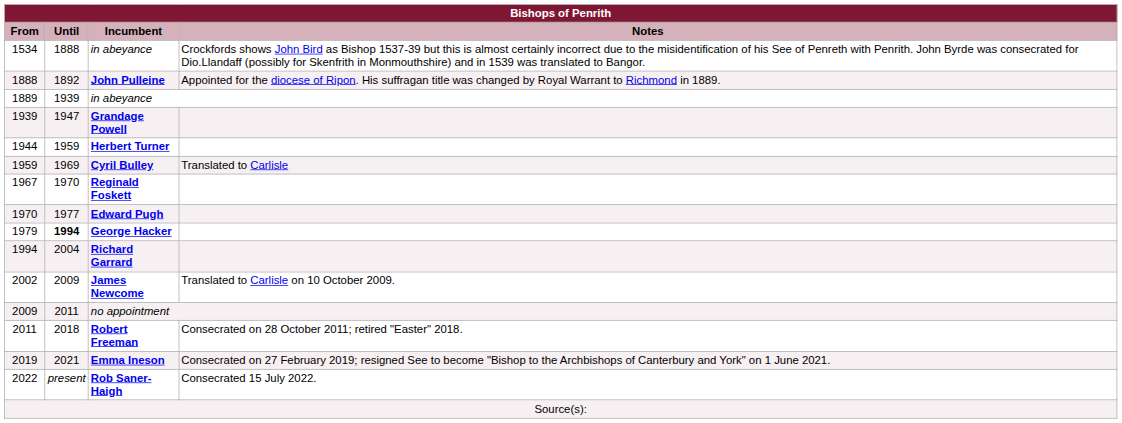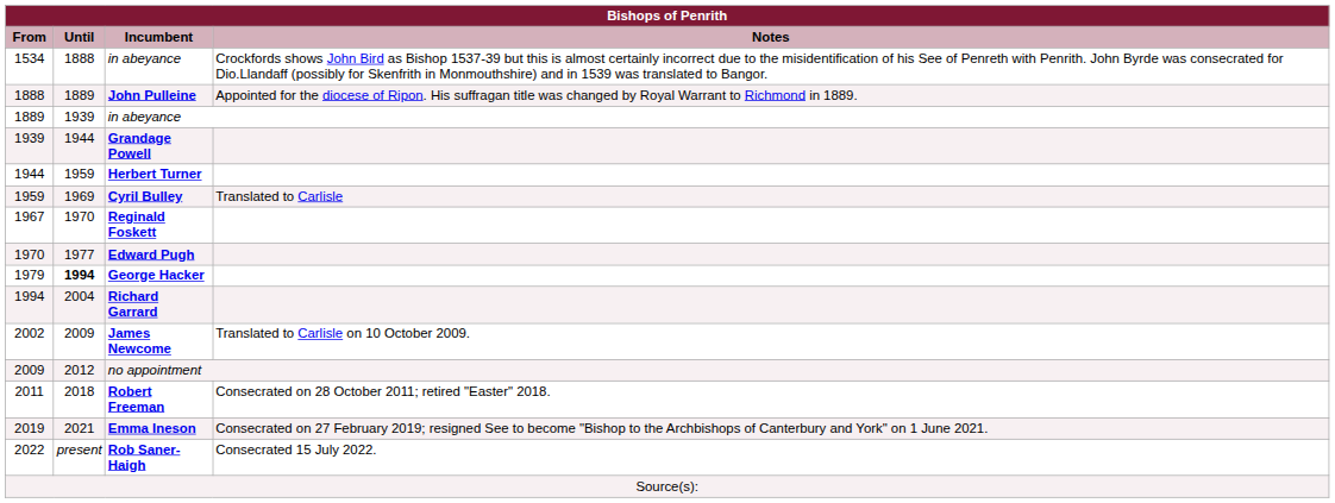John Pulleine | Until: 1892 -> 1889
Grandage Powell | Until: 1947 -> 1944
no appointment | Until: 2011 -> 2012
